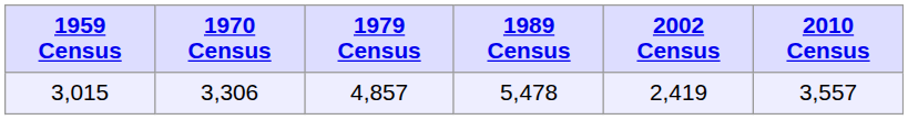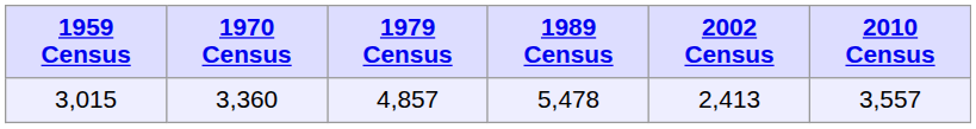3,015 | 1970 Census: 3,306 -> 3,360
3,015 | 2002 Census: 2,419 -> 2,413
